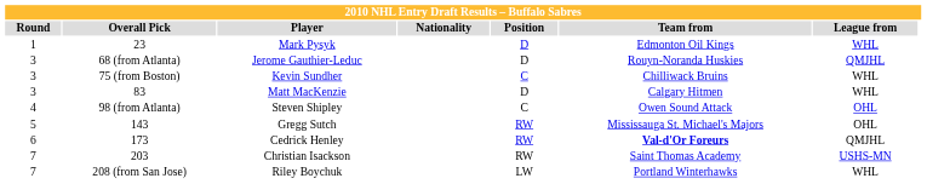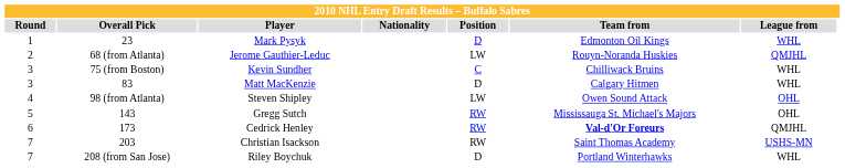Jerome Gauthier-Leduc | Round: 3 -> 2
Jerome Gauthier-Leduc | Position: D -> LW
Steven Shipley | Position: C -> LW
Riley Boychuk | Position: LW -> D
